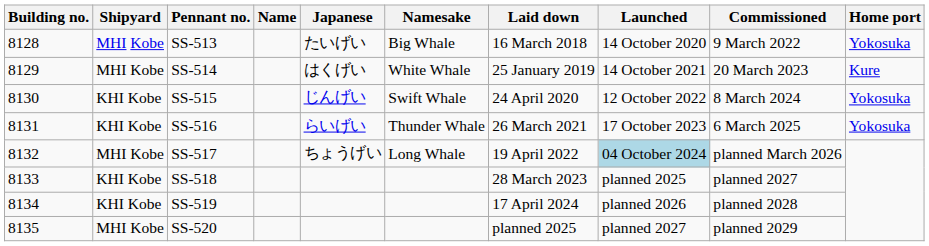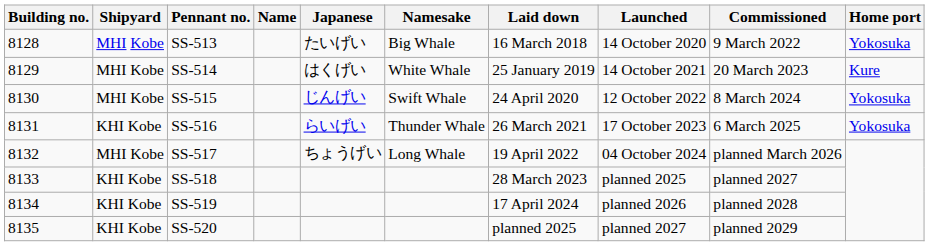SS-515 | Shipyard: KHI Kobe -> MHI Kobe
SS-517 | Launched: lightblue background -> no background
SS-520 | Shipyard: MHI Kobe -> KHI Kobe
